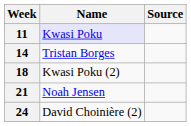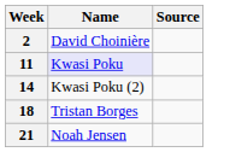+ row: 2 | David Choinière
14 | Name: Tristan Borges -> Kwasi Poku (2)
18 | Name: Kwasi Poku (2) -> Tristan Borges
- row: 24 | David Choinière (2)
